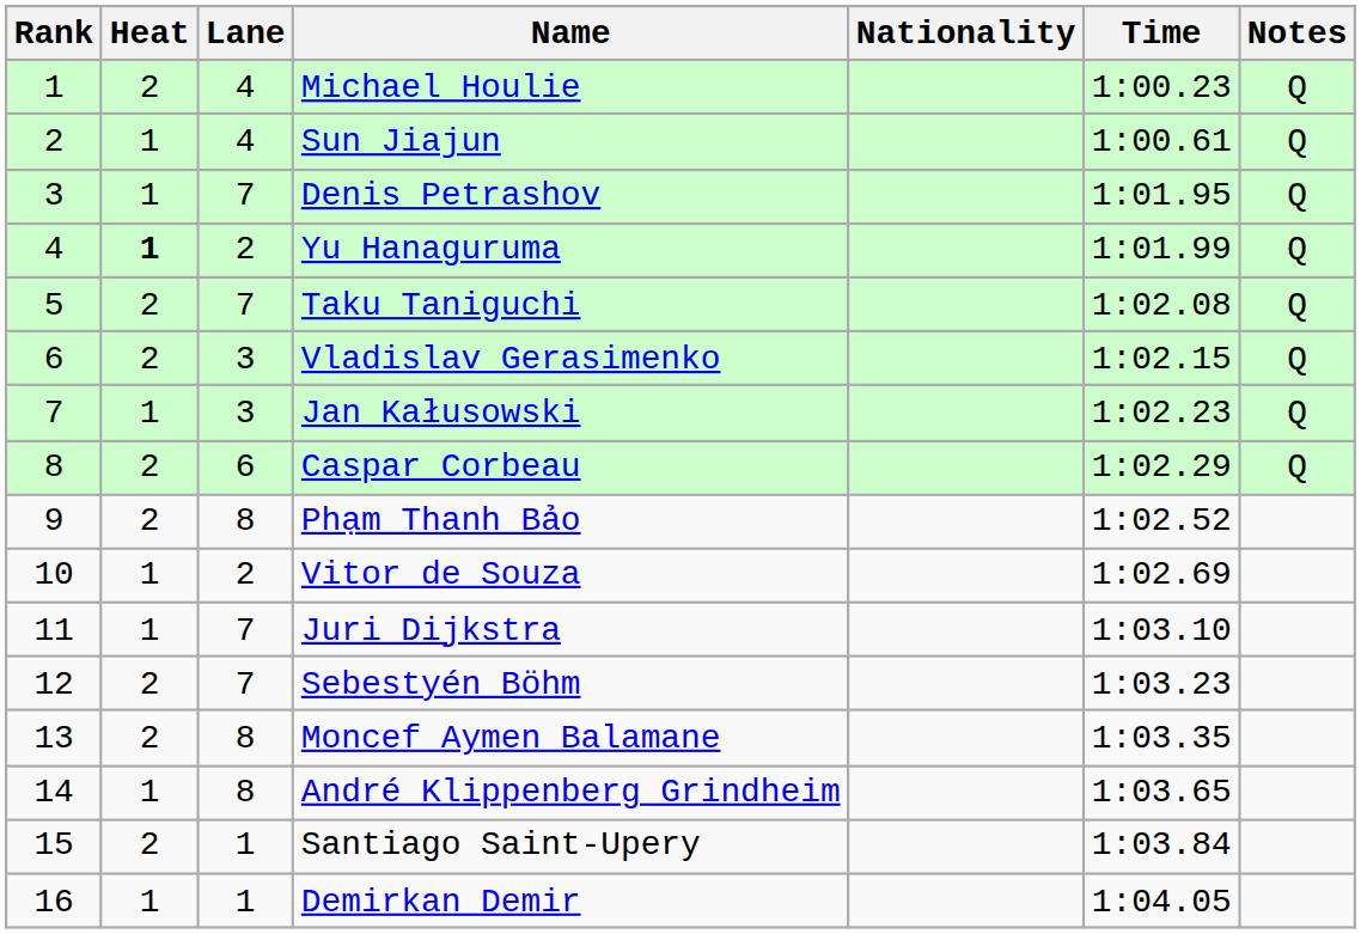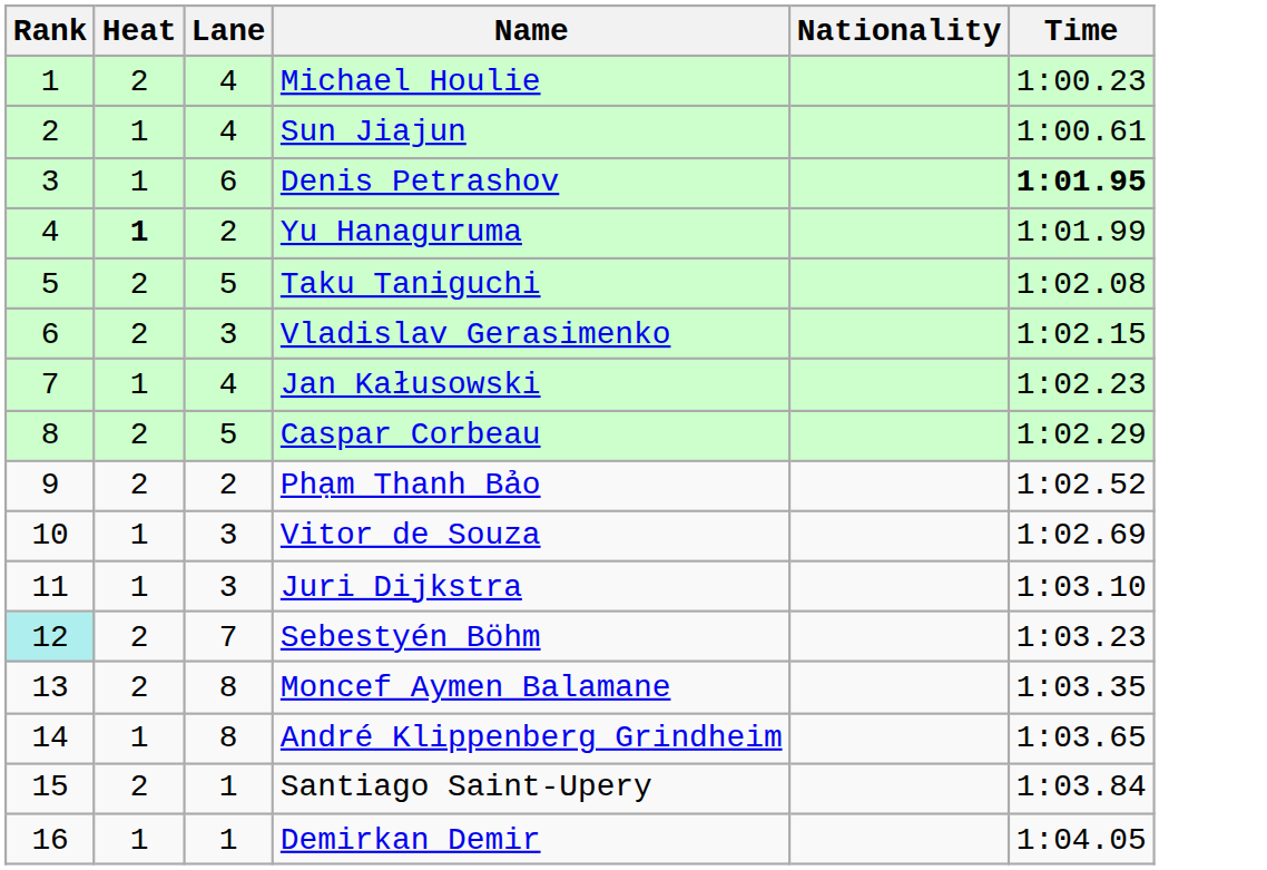- column: Notes | Q | Q | Q | Q | Q | Q | Q | Q
Denis Petrashov | Lane: 7 -> 6
Denis Petrashov | Time: normal -> bold
Taku Taniguchi | Lane: 7 -> 5
Jan Kałusowski | Lane: 3 -> 4
Caspar Corbeau | Lane: 6 -> 5
Phạm Thanh Bảo | Lane: 8 -> 2
Vitor de Souza | Lane: 2 -> 3
Juri Dijkstra | Lane: 7 -> 3
Sebestyén Böhm | Rank: no background -> paleturquoise background
